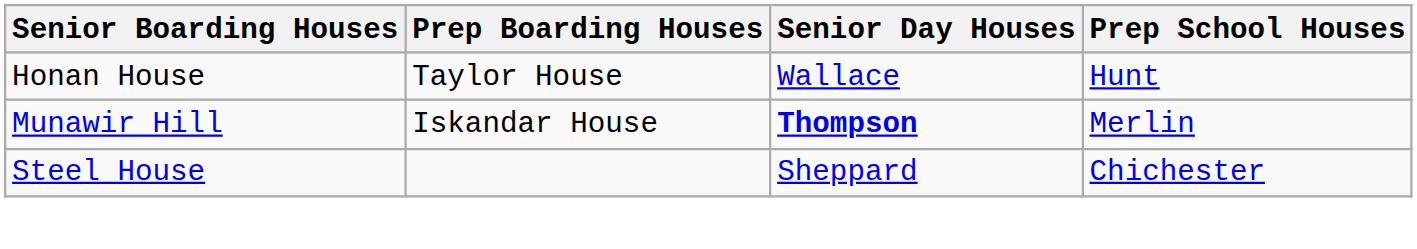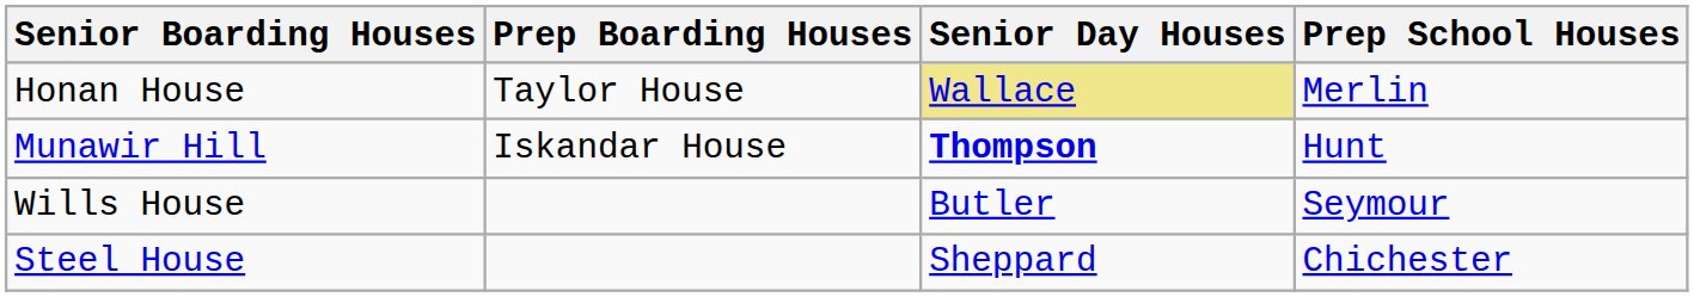Honan House | Senior Day Houses: no background -> khaki background
Honan House | Prep School Houses: Hunt -> Merlin
Munawir Hill | Prep School Houses: Merlin -> Hunt
+ row: Wills House | Butler | Seymour
